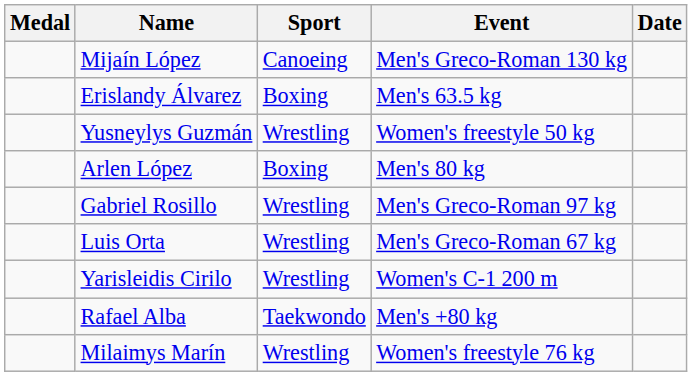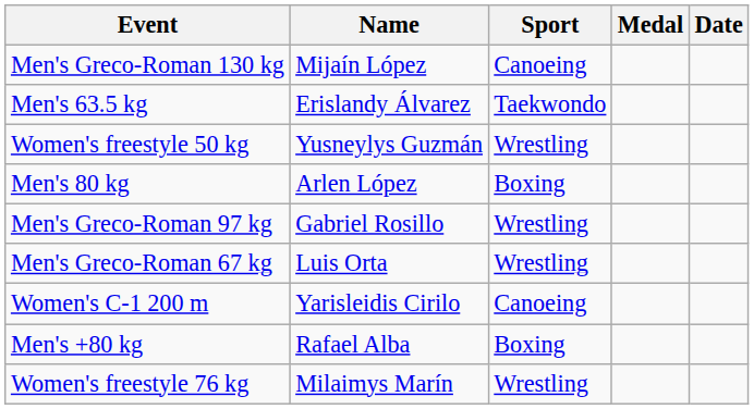columns swapped: Medal <-> Event
Erislandy Álvarez | Sport: Boxing -> Taekwondo
Yarisleidis Cirilo | Sport: Wrestling -> Canoeing
Rafael Alba | Sport: Taekwondo -> Boxing
